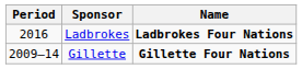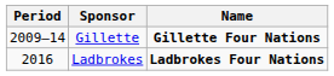rows swapped: Gillette <-> Ladbrokes
